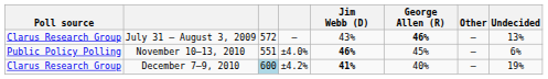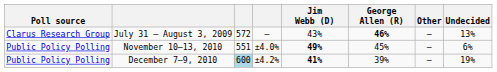November 10–13, 2010 | Jim Webb (D): 46% -> 49%
December 7–9, 2010 | Poll source: Clarus Research Group -> Public Policy Polling
December 7–9, 2010 | George Allen (R): 40% -> 39%
